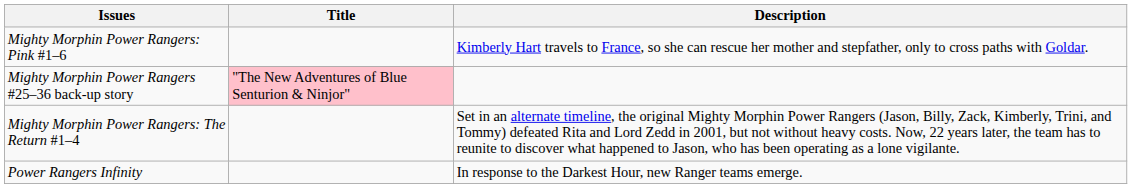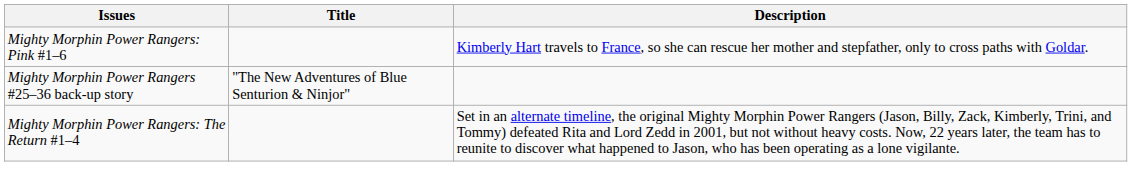Mighty Morphin Power Rangers #25–36 back-up story | Title: pink background -> no background
- row: Power Rangers Infinity | In response to the Darkest Hour, new Ranger teams emerge.
